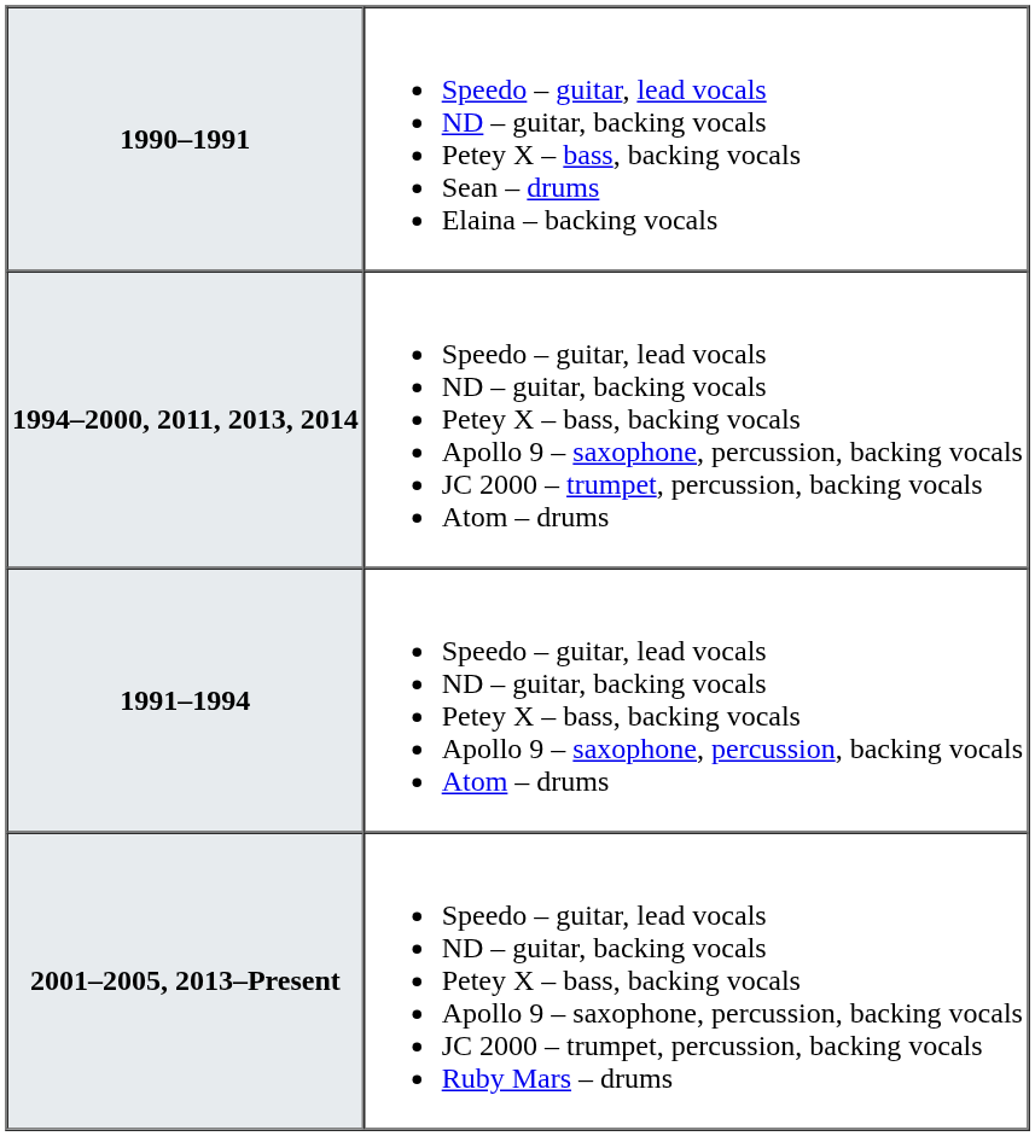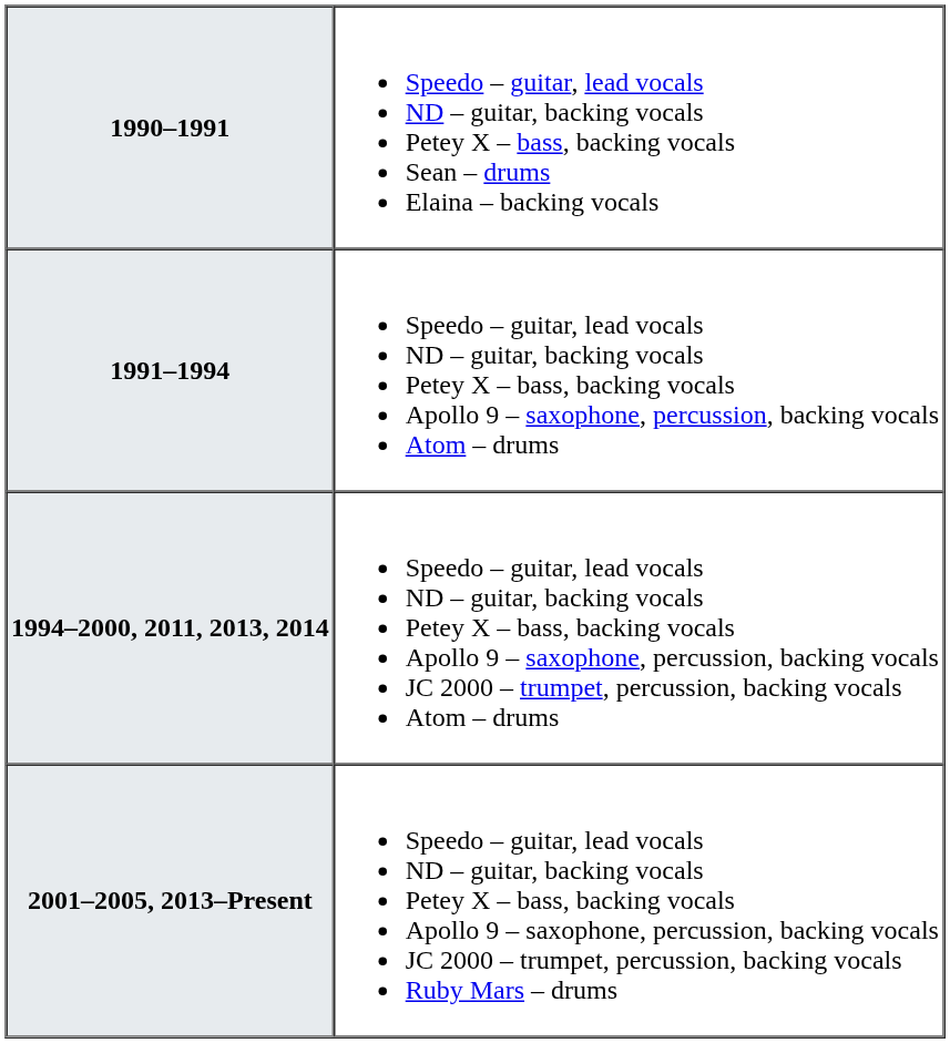rows swapped: 1991–1994 <-> 1994–2000, 2011, 2013, 2014
